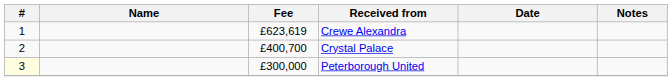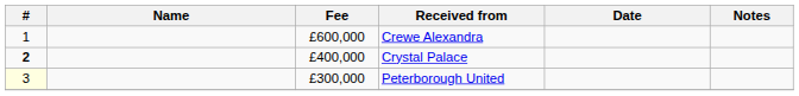Crewe Alexandra | Fee: £623,619 -> £600,000
Crystal Palace | #: normal -> bold
Crystal Palace | Fee: £400,700 -> £400,000
